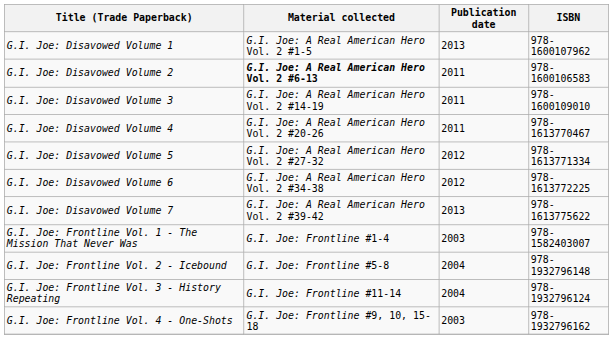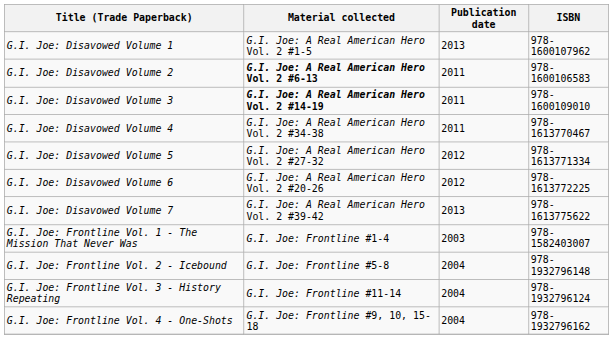G.I. Joe: Disavowed Volume 3 | Material collected: normal -> bold
G.I. Joe: Disavowed Volume 4 | Material collected: G.I. Joe: A Real American Hero Vol. 2 #20-26 -> G.I. Joe: A Real American Hero Vol. 2 #34-38
G.I. Joe: Disavowed Volume 6 | Material collected: G.I. Joe: A Real American Hero Vol. 2 #34-38 -> G.I. Joe: A Real American Hero Vol. 2 #20-26
G.I. Joe: Frontline Vol. 4 - One-Shots | Publication date: 2003 -> 2004
